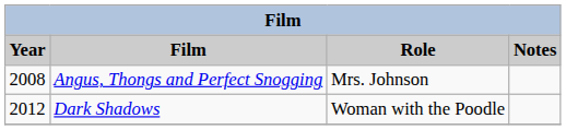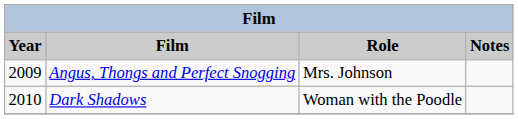Angus, Thongs and Perfect Snogging | Year: 2008 -> 2009
Dark Shadows | Year: 2012 -> 2010
